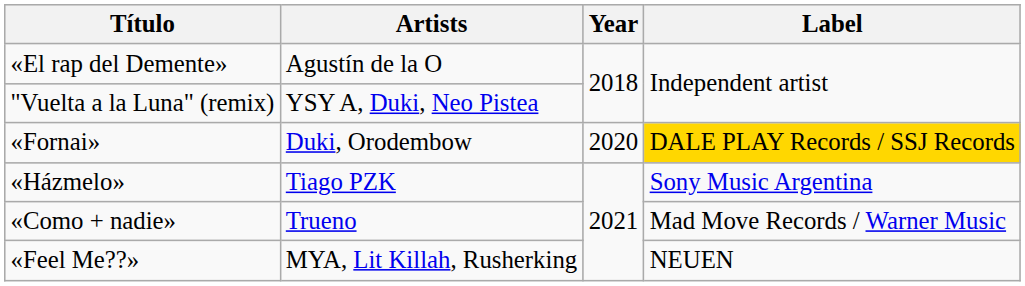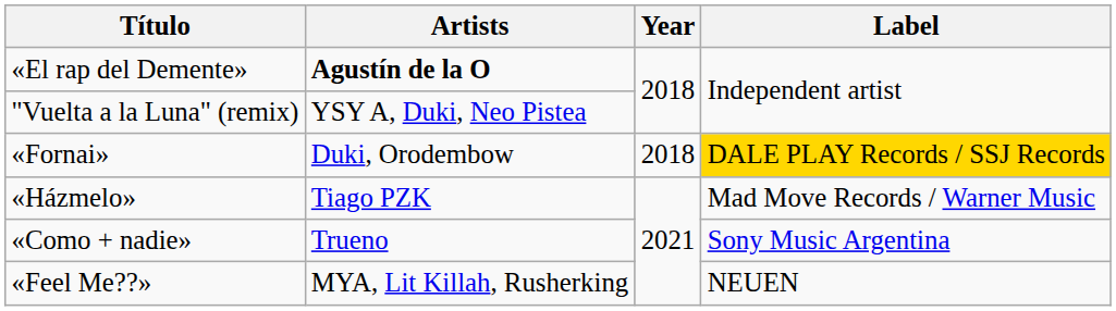«El rap del Demente» | Artists: normal -> bold
«Fornai» | Year: 2020 -> 2018
«Házmelo» | Label: Sony Music Argentina -> Mad Move Records / Warner Music
«Como + nadie» | Label: Mad Move Records / Warner Music -> Sony Music Argentina
